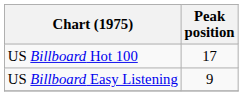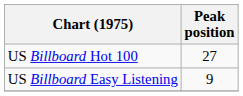US Billboard Hot 100 | Peak position: 17 -> 27
